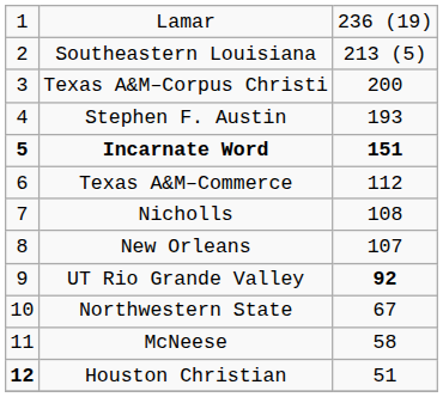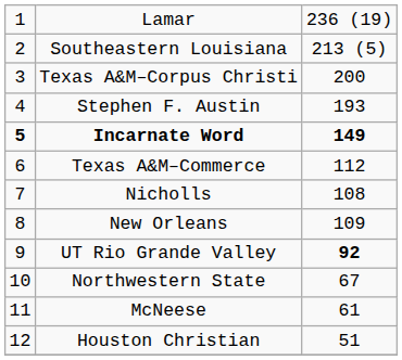Incarnate Word | column 3: 151 -> 149
New Orleans | column 3: 107 -> 109
McNeese | column 3: 58 -> 61
Houston Christian | column 1: bold -> normal
